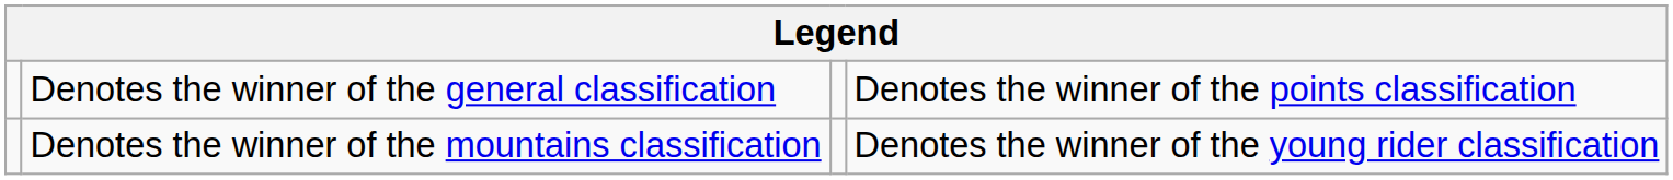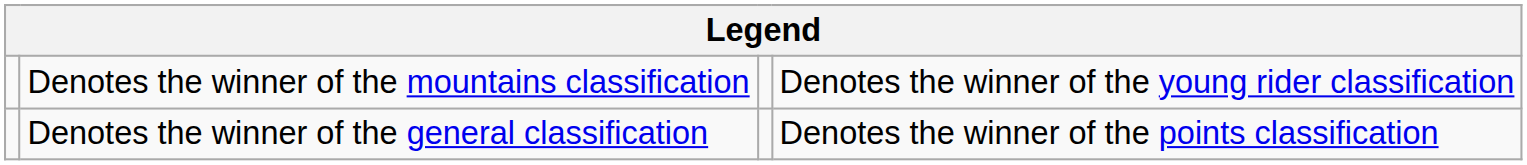rows swapped: Denotes the winner of the general classification <-> Denotes the winner of the mountains classification
